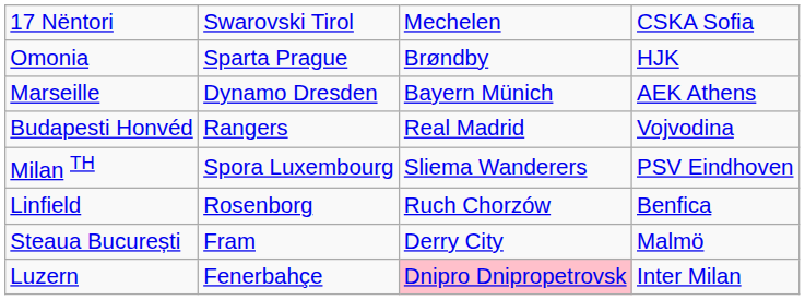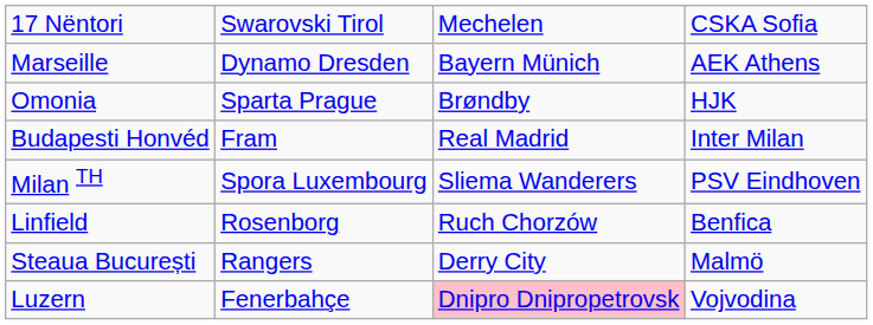rows swapped: Omonia <-> Marseille
Budapesti Honvéd | column 2: Rangers -> Fram
Budapesti Honvéd | column 4: Vojvodina -> Inter Milan
Steaua București | column 2: Fram -> Rangers
Luzern | column 4: Inter Milan -> Vojvodina
